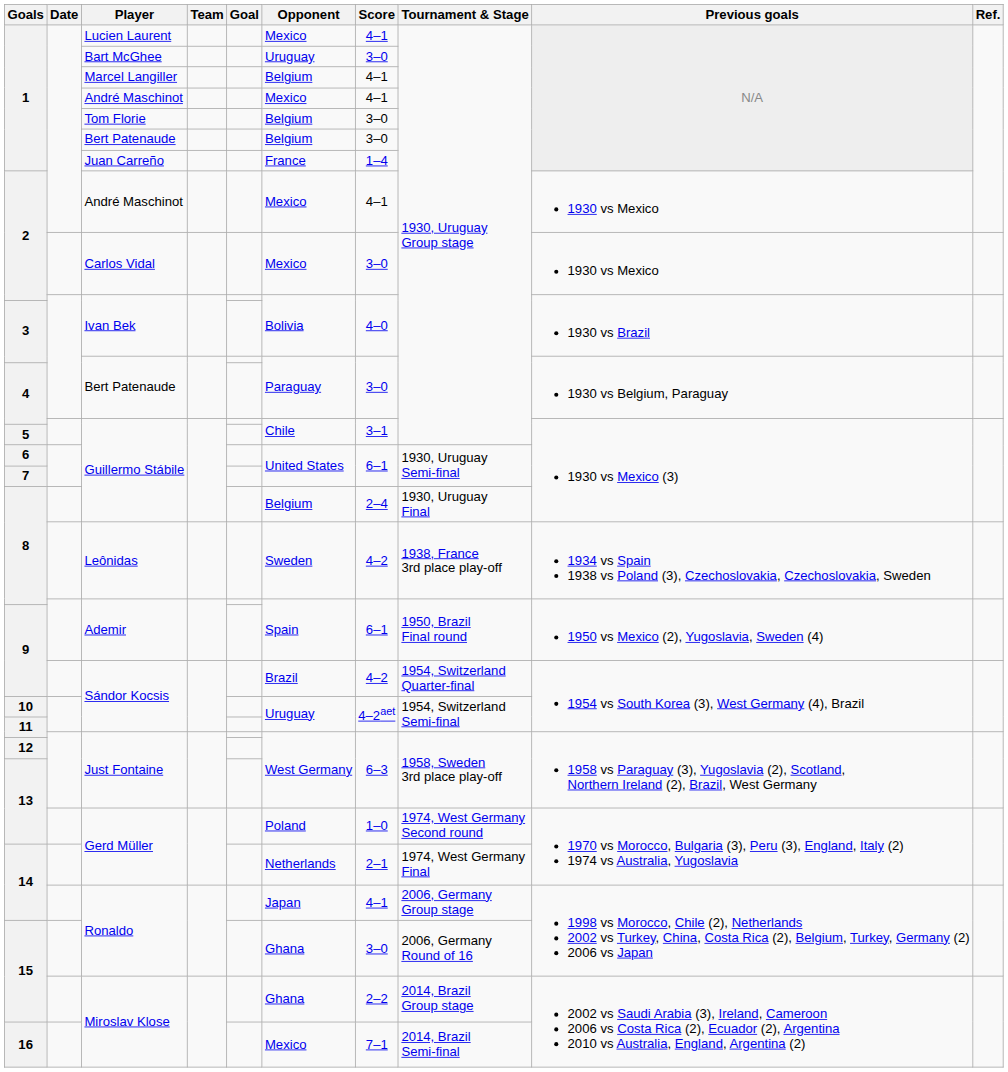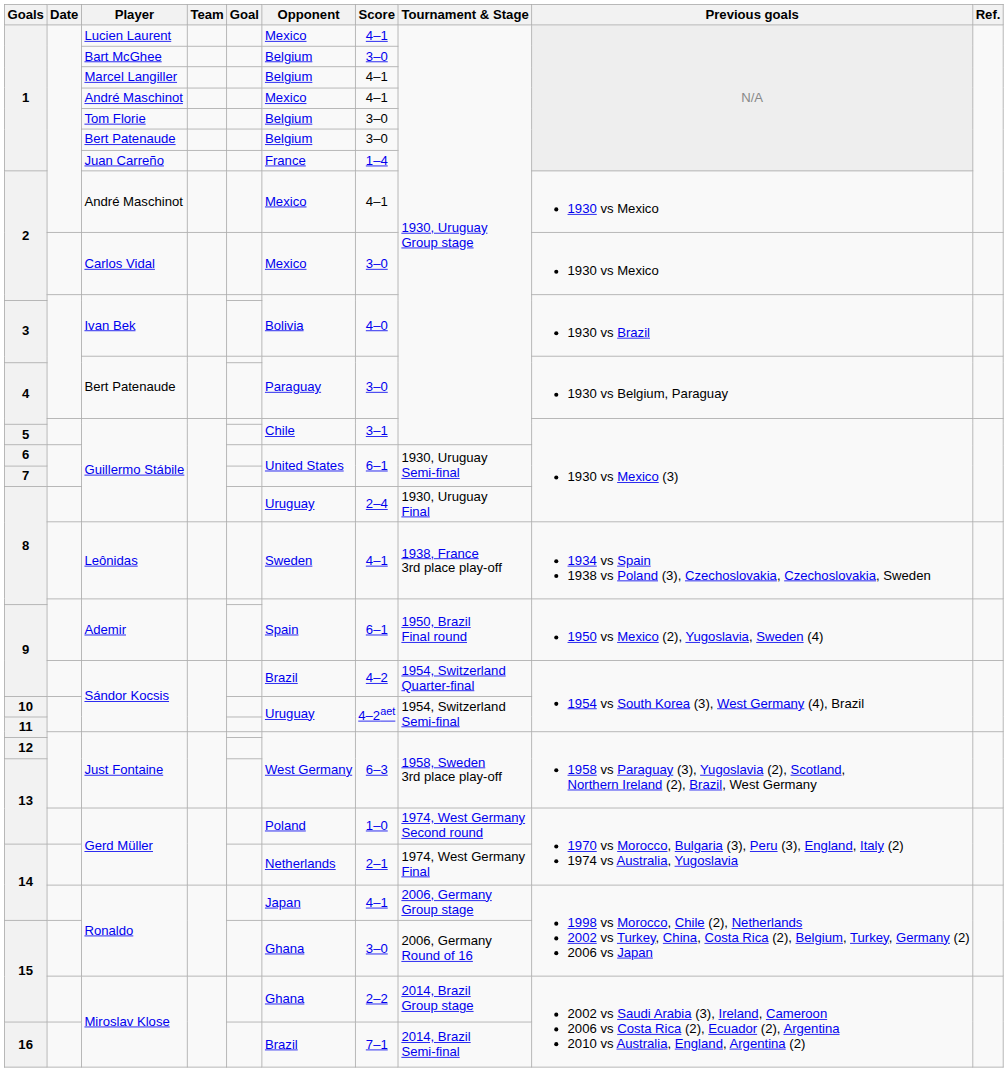Bart McGhee | Opponent: Uruguay -> Belgium
8 / Guillermo Stábile | Opponent: Belgium -> Uruguay
Leônidas | Score: 4–2 -> 4–1
16 / Miroslav Klose | Opponent: Mexico -> Brazil
